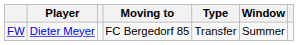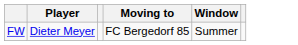- column: Type | Transfer
